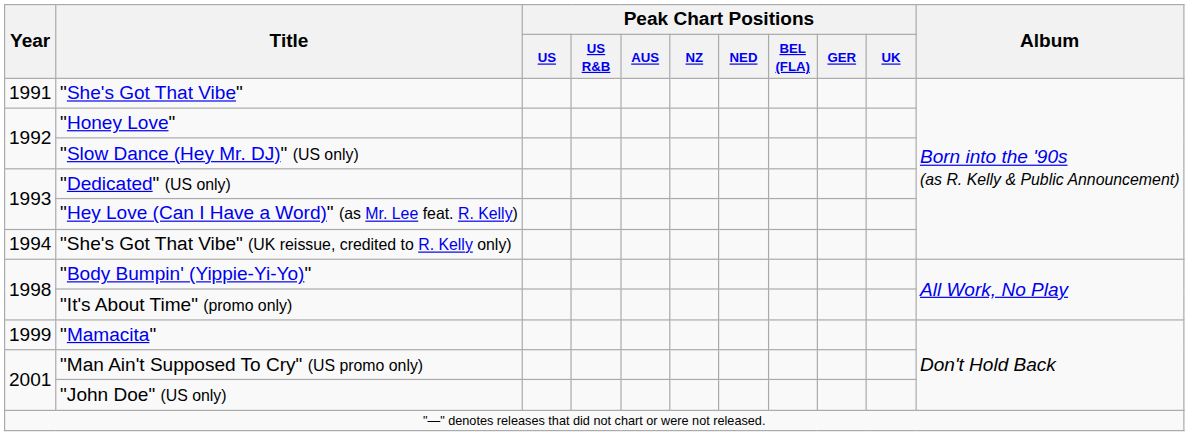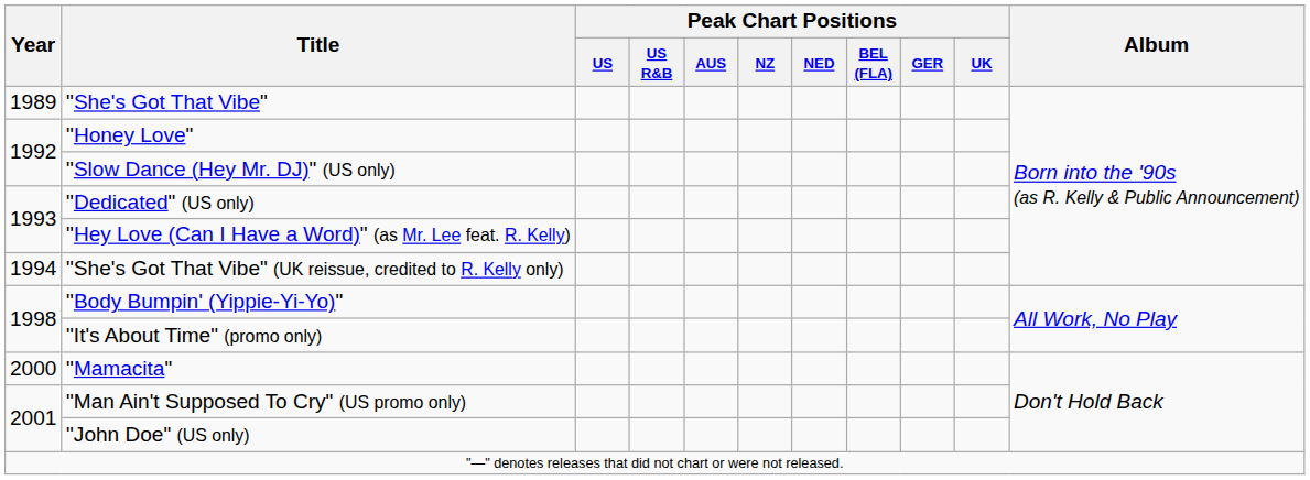"She's Got That Vibe" | Year: 1991 -> 1989
"Mamacita" | Year: 1999 -> 2000
